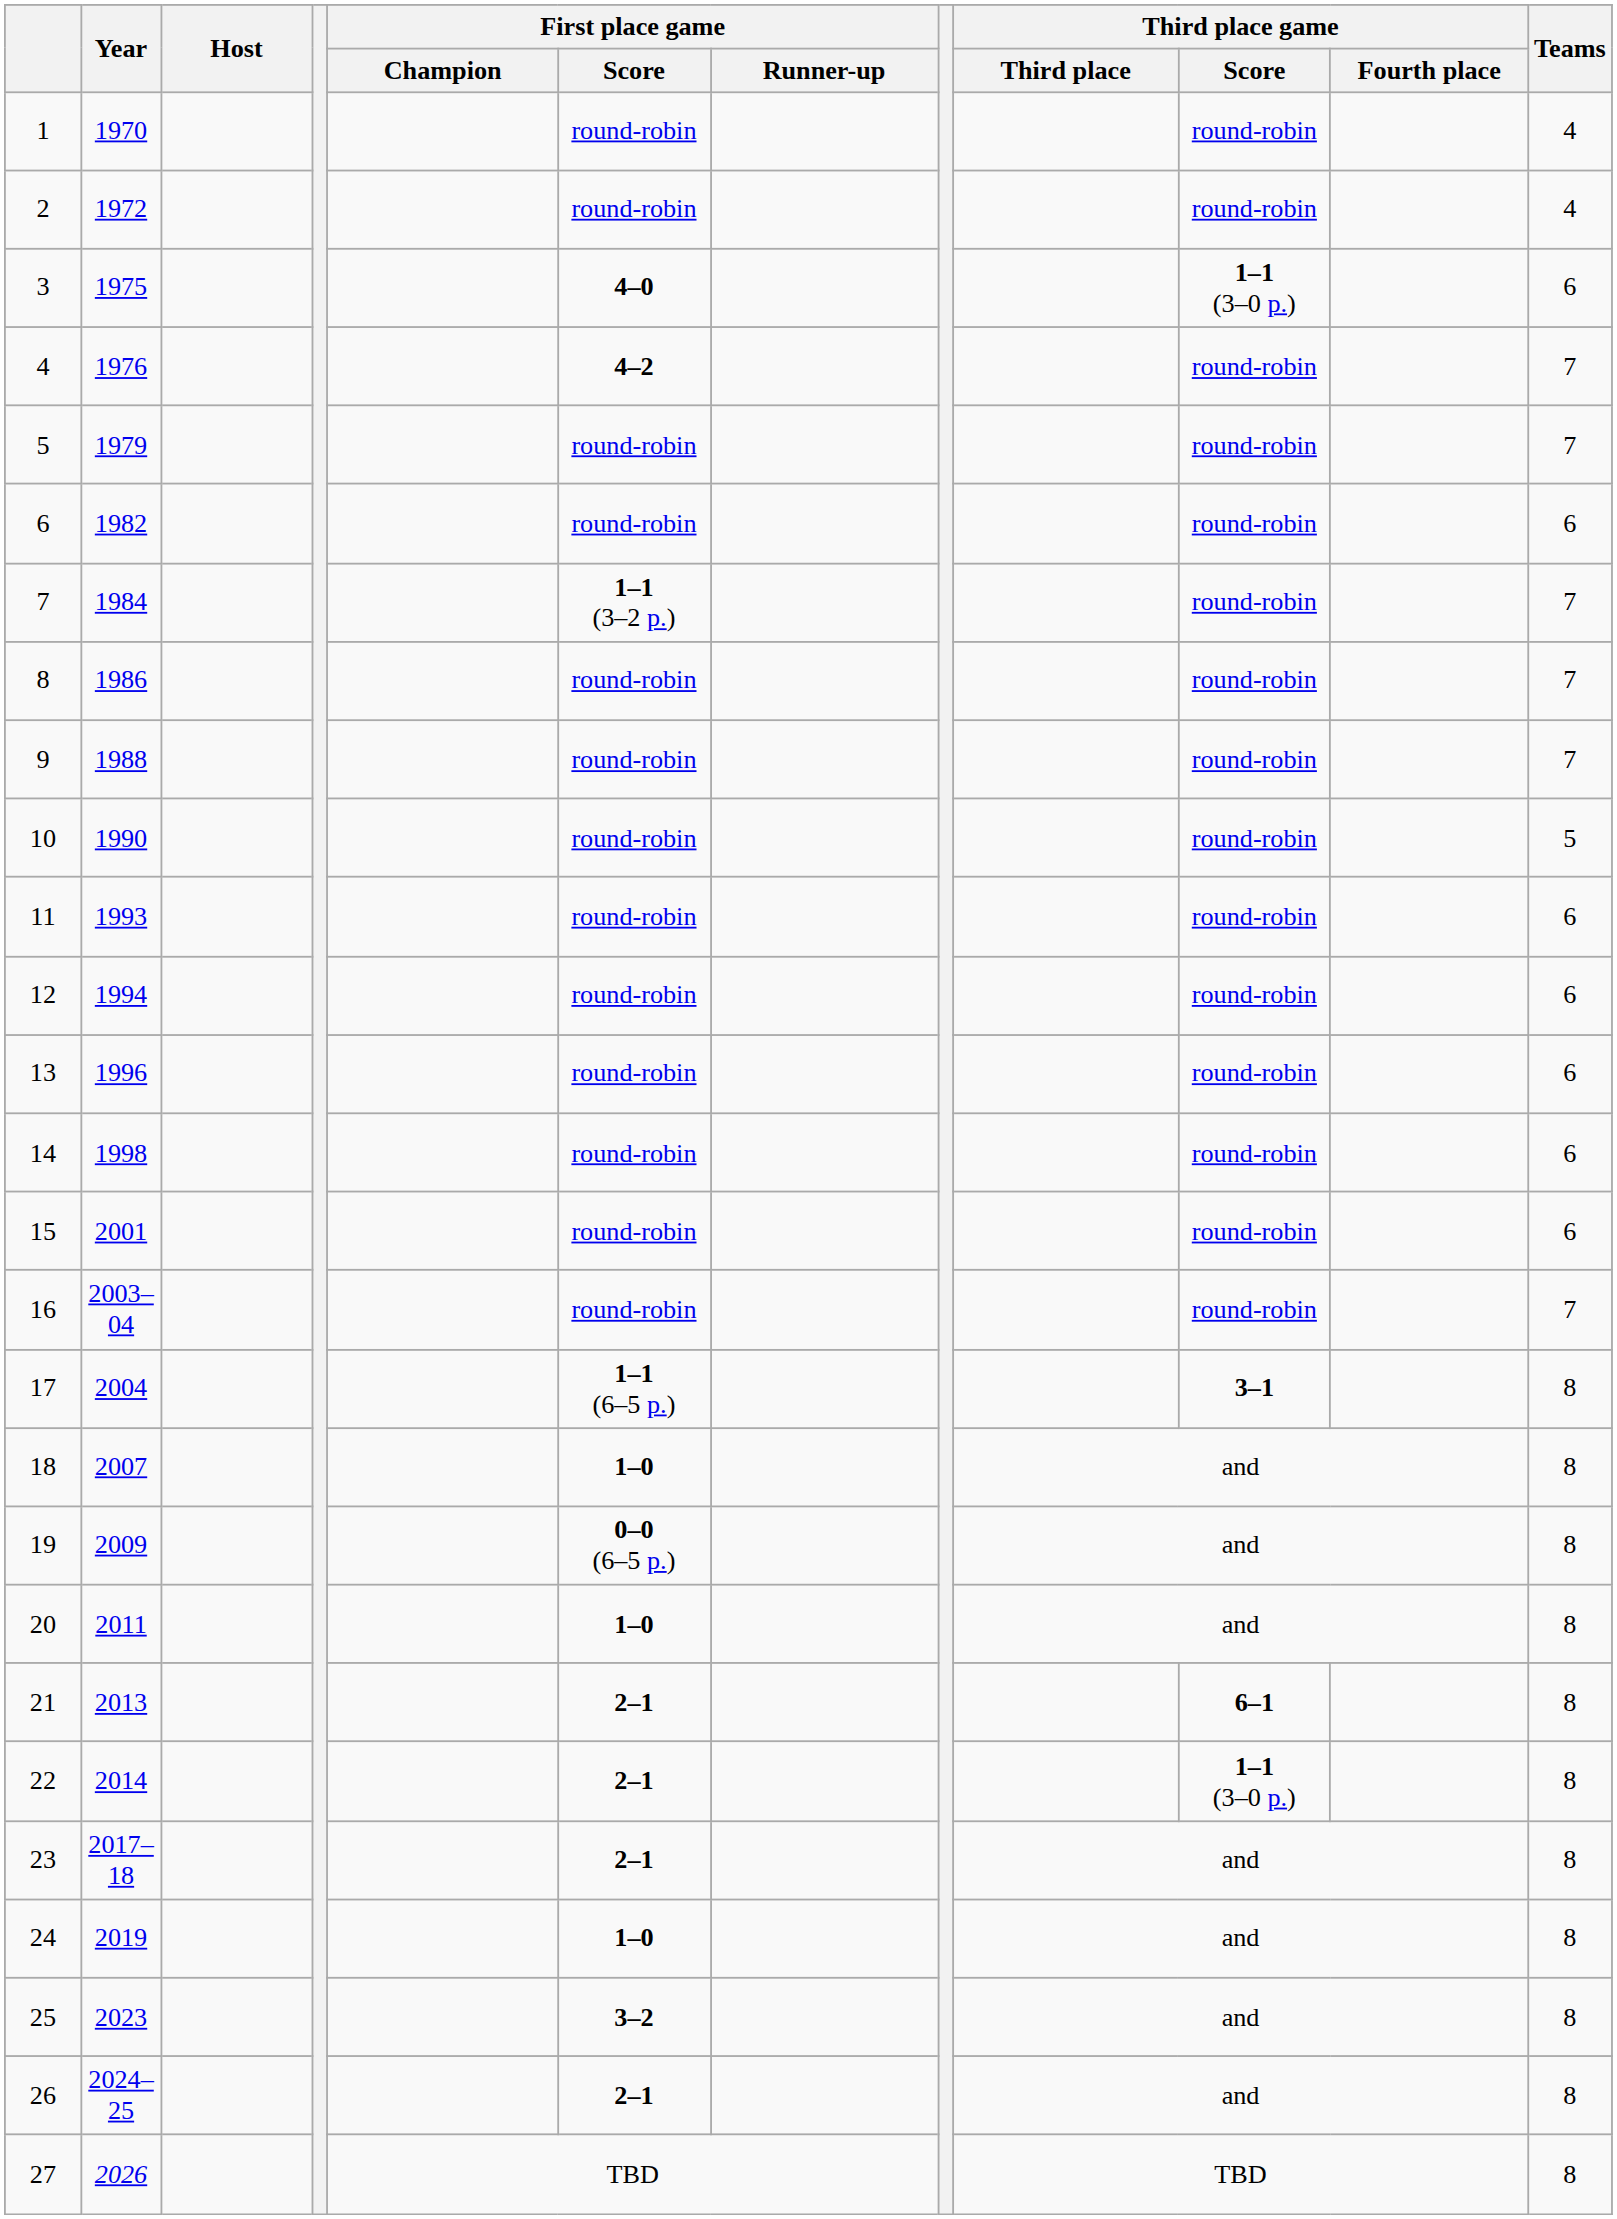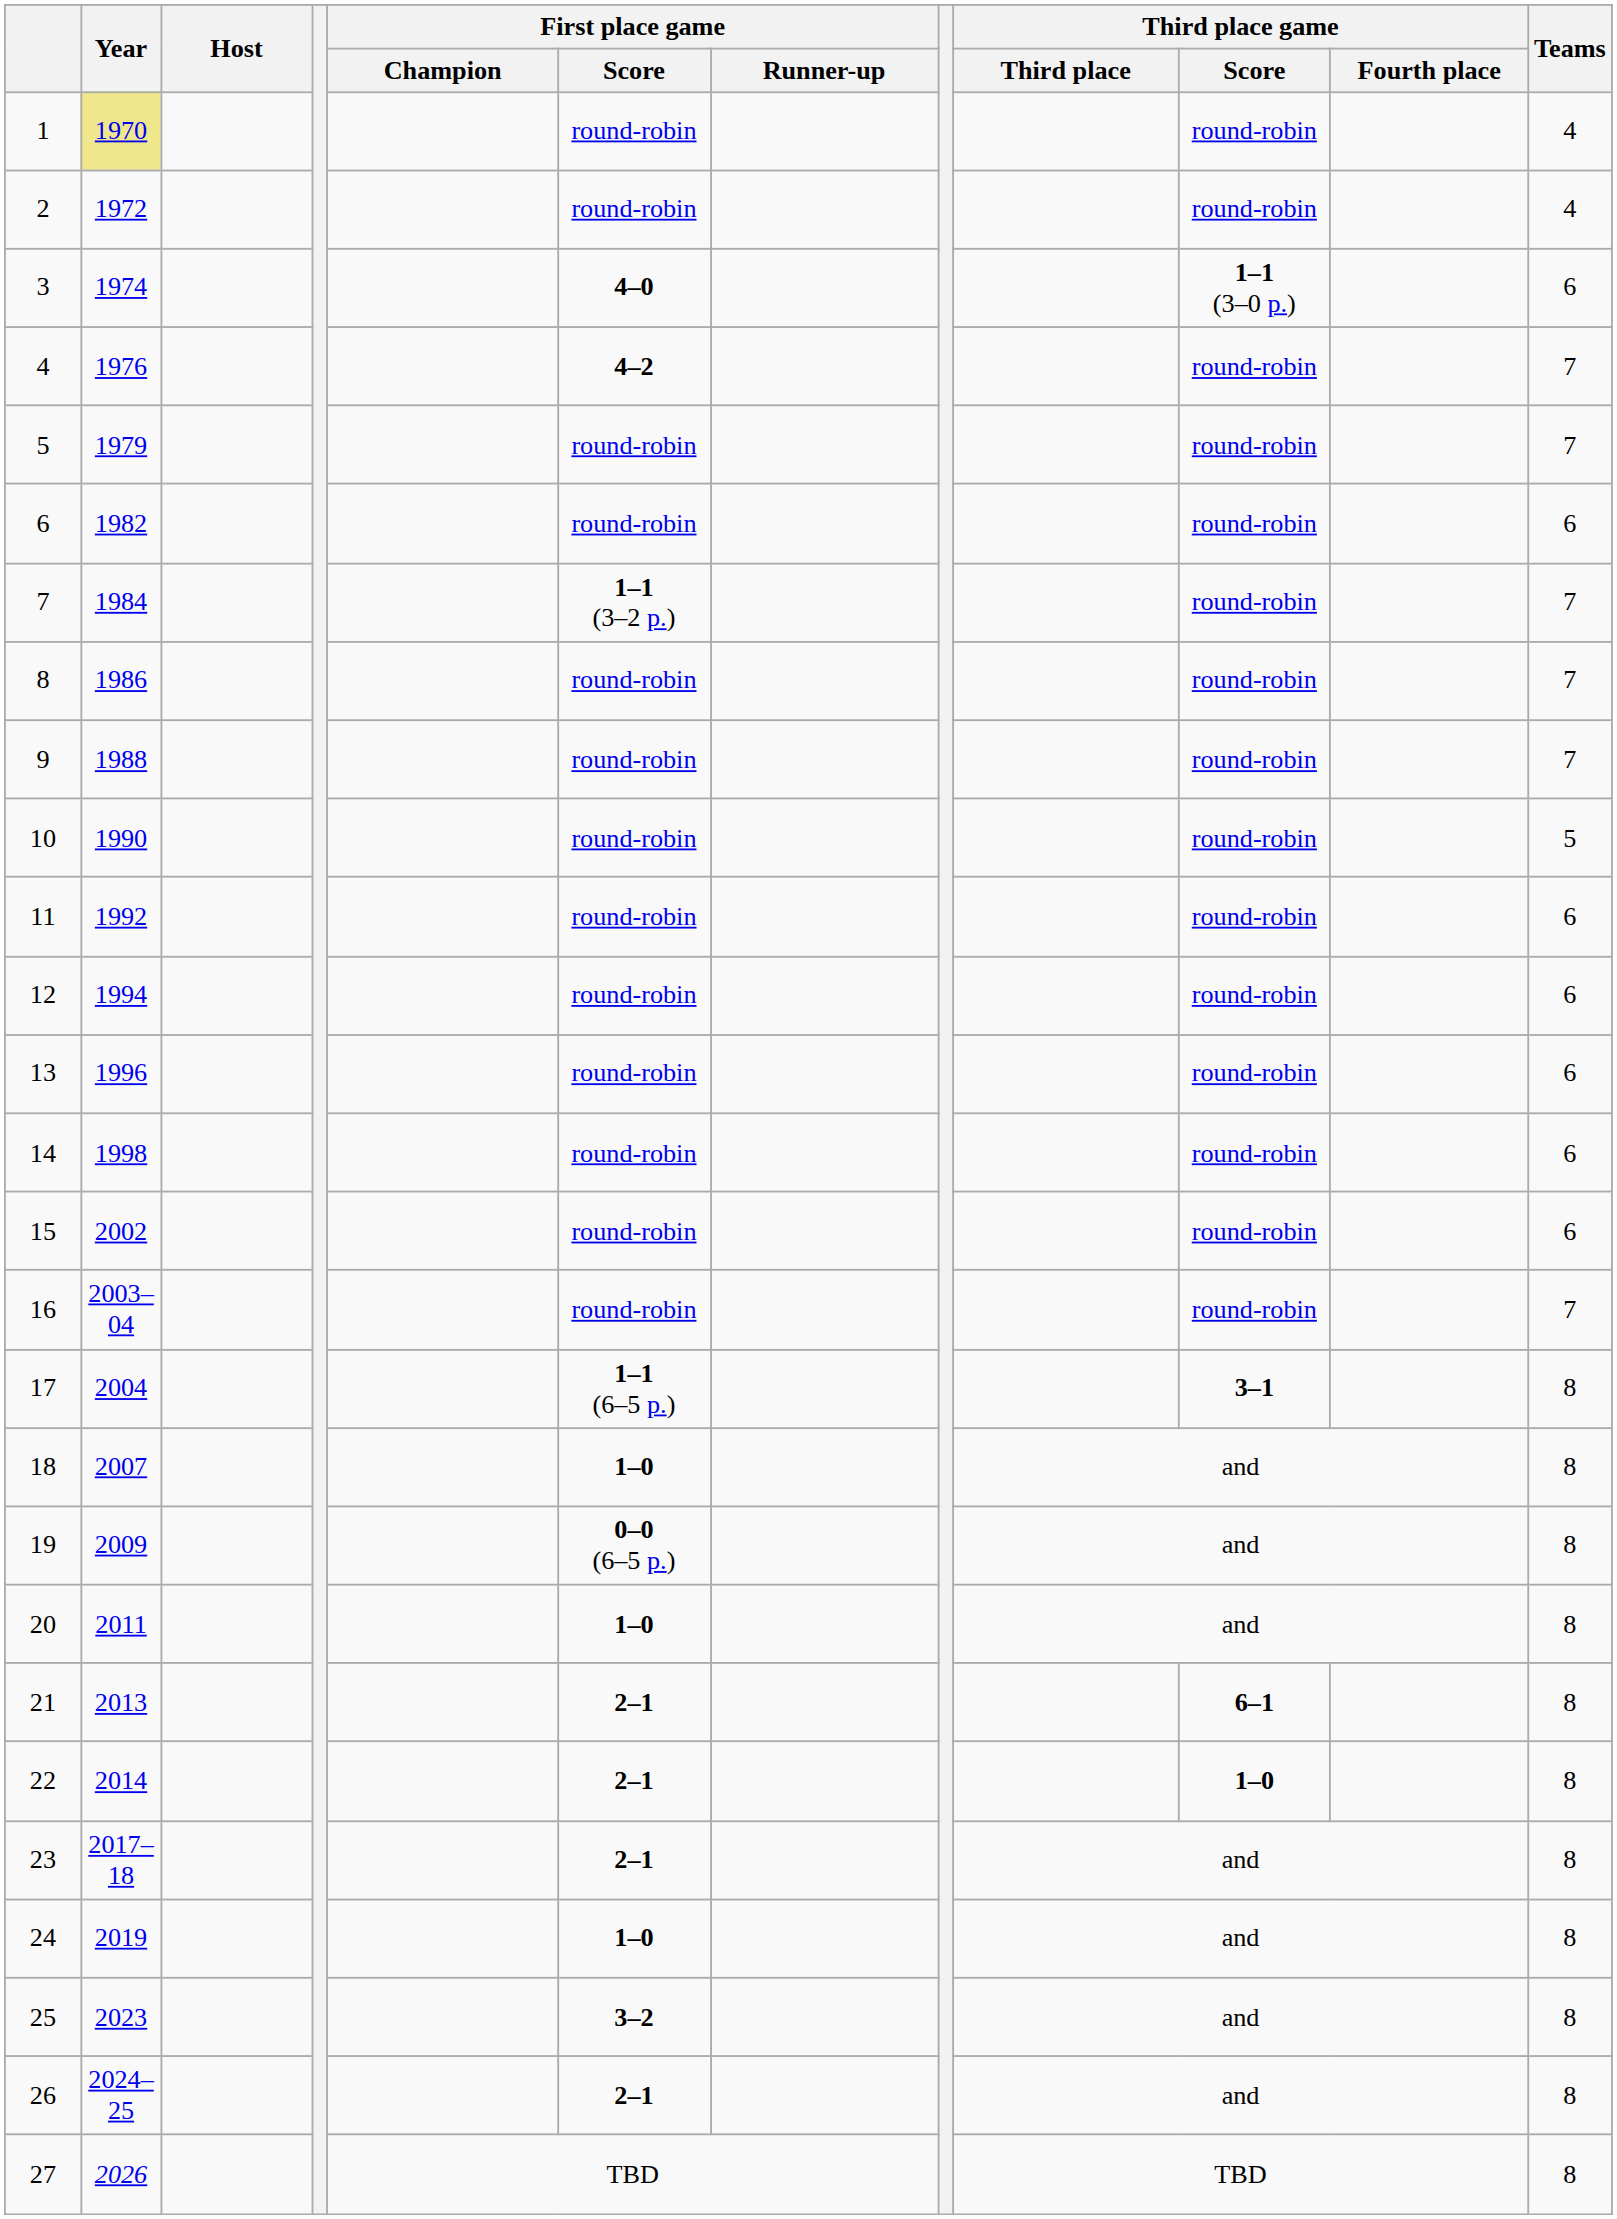1 | Year: no background -> khaki background
3 | Year: 1975 -> 1974
11 | Year: 1993 -> 1992
15 | Year: 2001 -> 2002
22 | Third place game / Score: 1–1 (3–0 p.) -> 1–0
